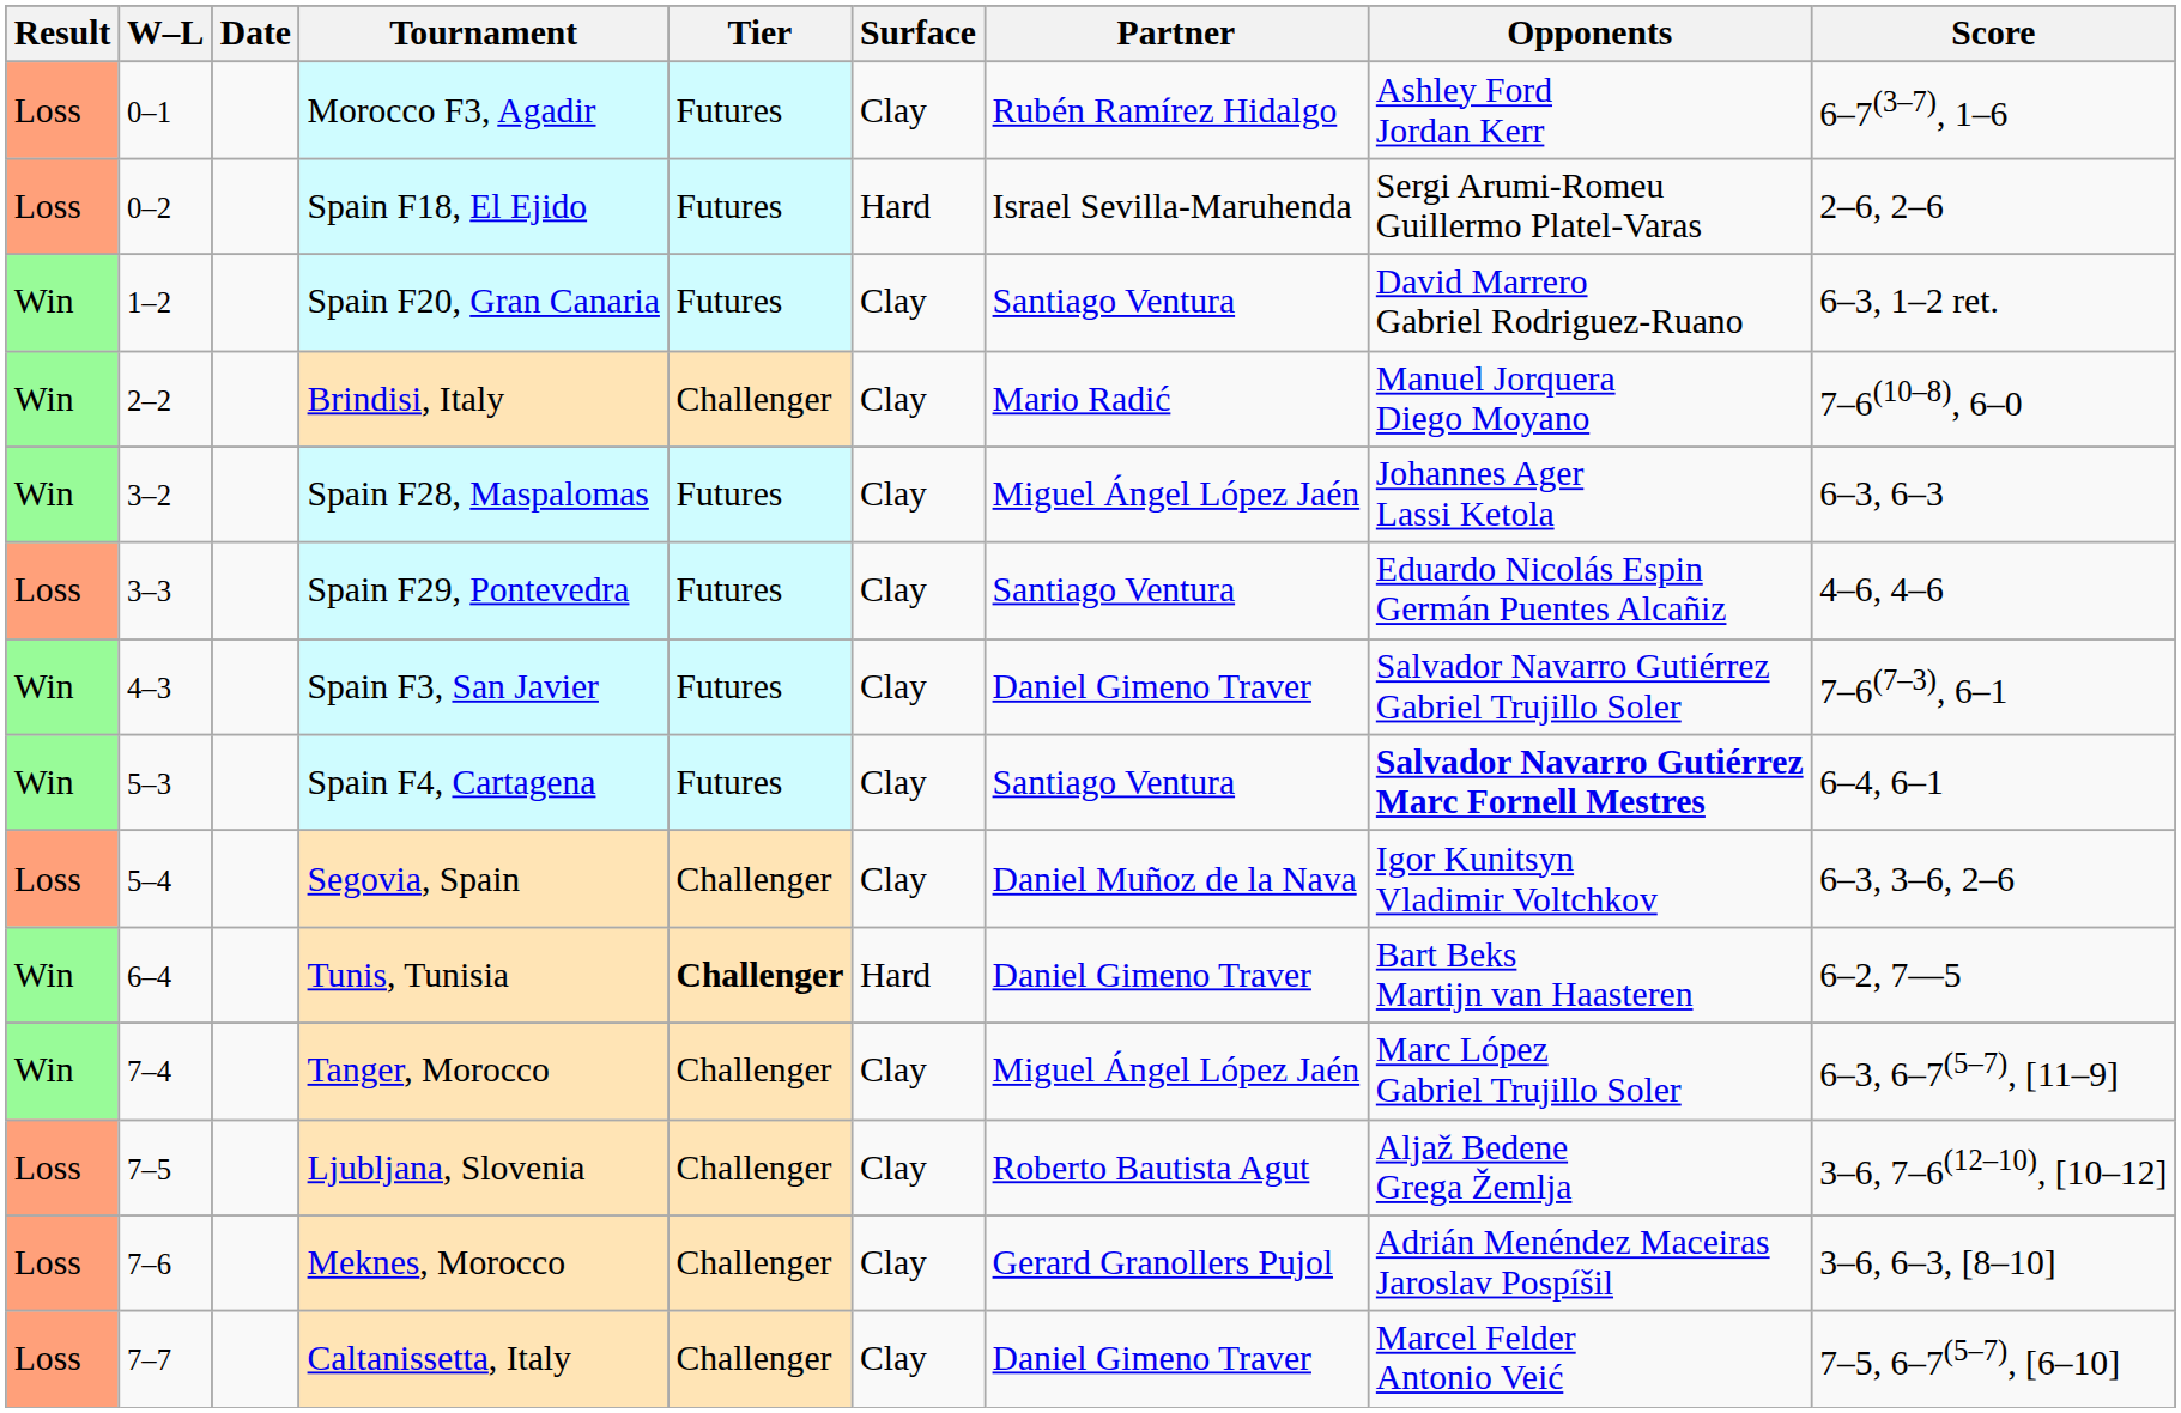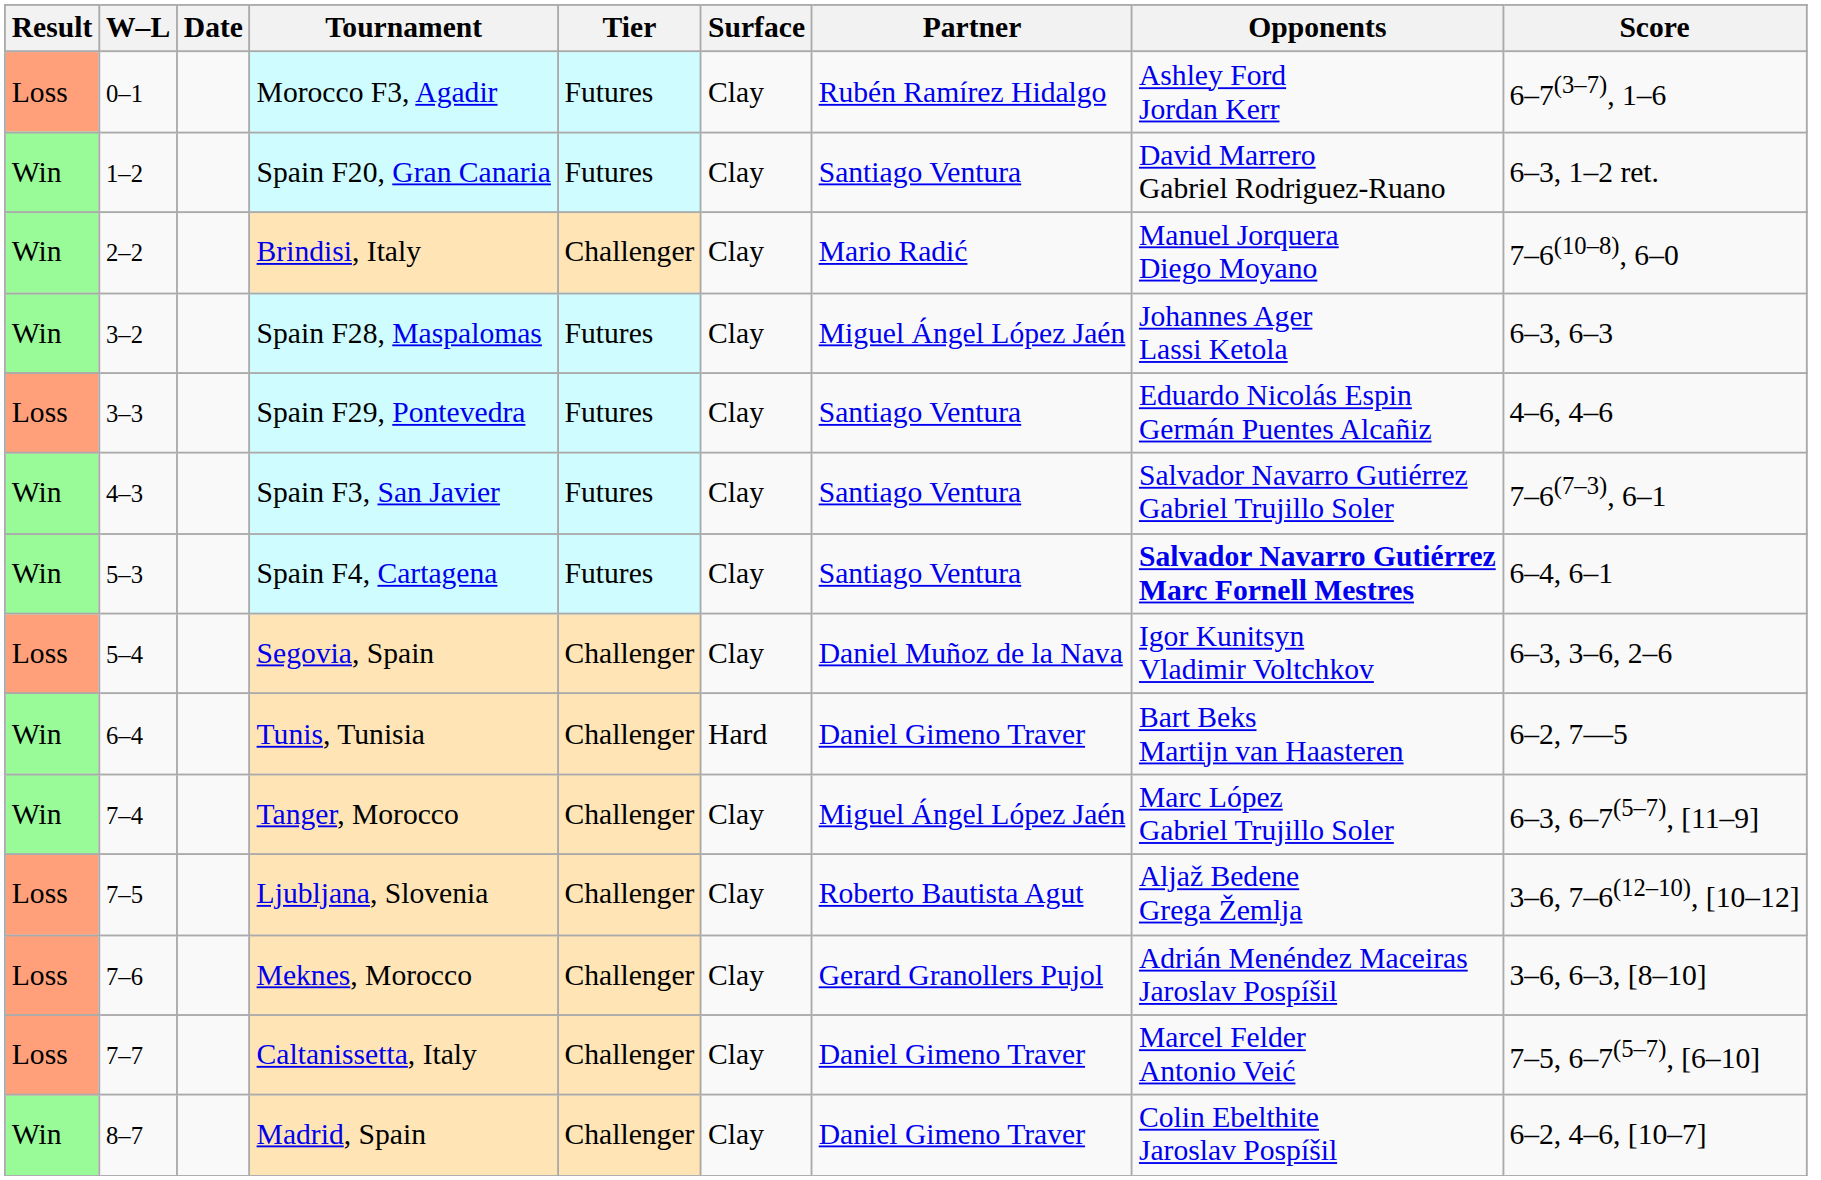- row: Loss | 0–2 | Spain F18, El Ejido | Futures | Hard | Israel Sevilla-Maruhenda | Sergi Arumi-Romeu Guillermo Platel-Varas | 2–6, 2–6
Spain F3, San Javier | Partner: Daniel Gimeno Traver -> Santiago Ventura
Tunis, Tunisia | Tier: bold -> normal
+ row: Win | 8–7 | Madrid, Spain | Challenger | Clay | Daniel Gimeno Traver | Colin Ebelthite Jaroslav Pospíšil | 6–2, 4–6, [10–7]
